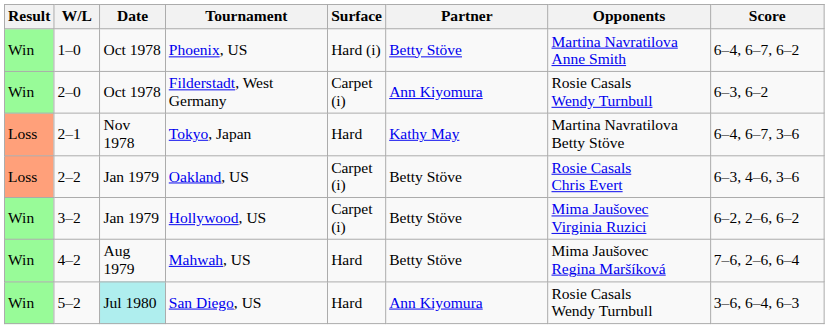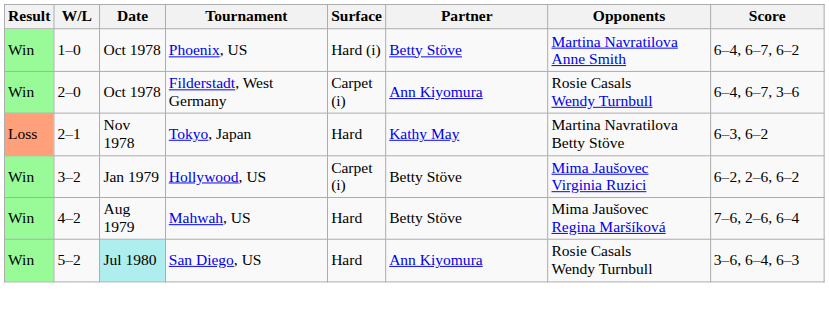Filderstadt, West Germany | Score: 6–3, 6–2 -> 6–4, 6–7, 3–6
Tokyo, Japan | Score: 6–4, 6–7, 3–6 -> 6–3, 6–2
- row: Loss | 2–2 | Jan 1979 | Oakland, US | Carpet (i) | Betty Stöve | Rosie Casals Chris Evert | 6–3, 4–6, 3–6
